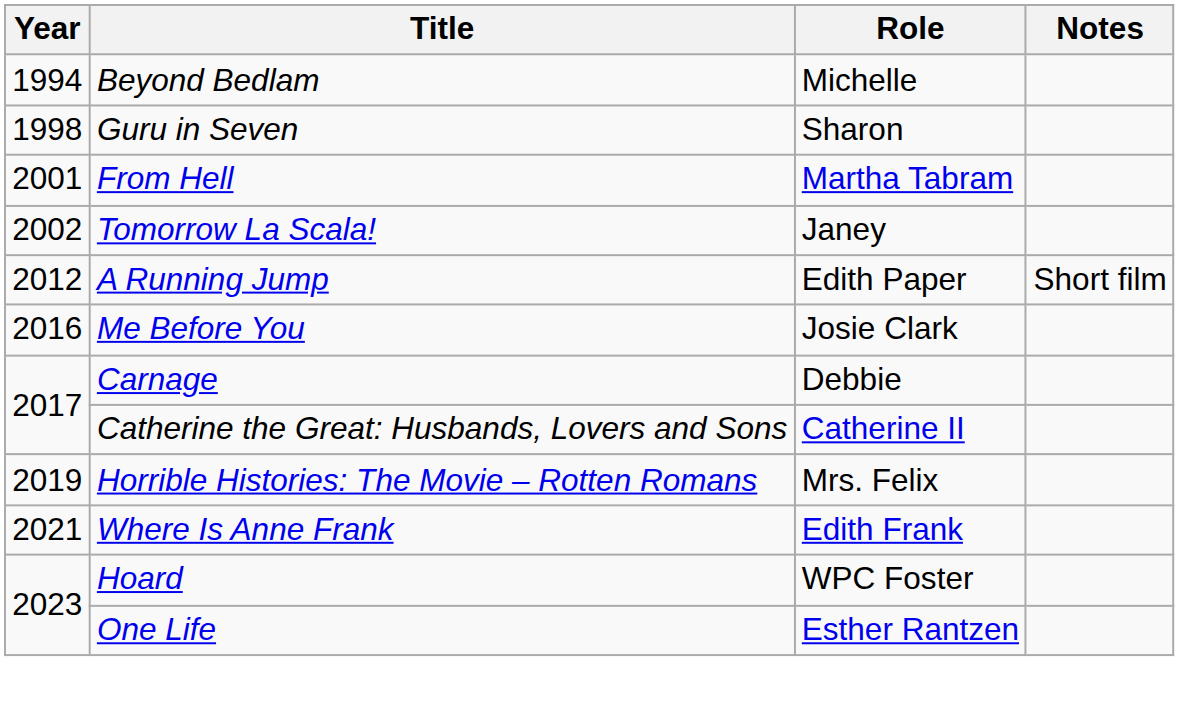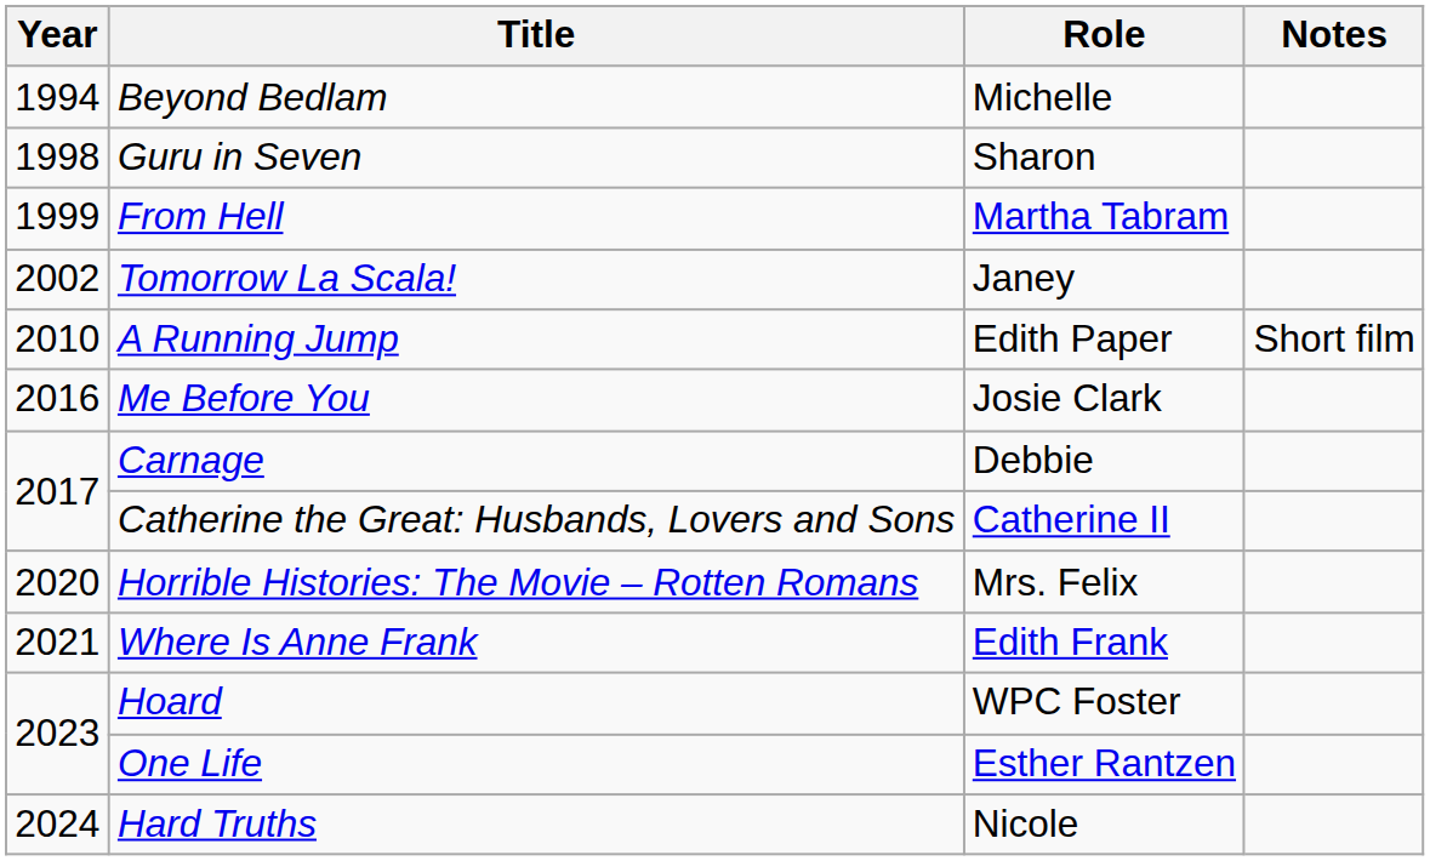From Hell | Year: 2001 -> 1999
A Running Jump | Year: 2012 -> 2010
Horrible Histories: The Movie – Rotten Romans | Year: 2019 -> 2020
+ row: 2024 | Hard Truths | Nicole
